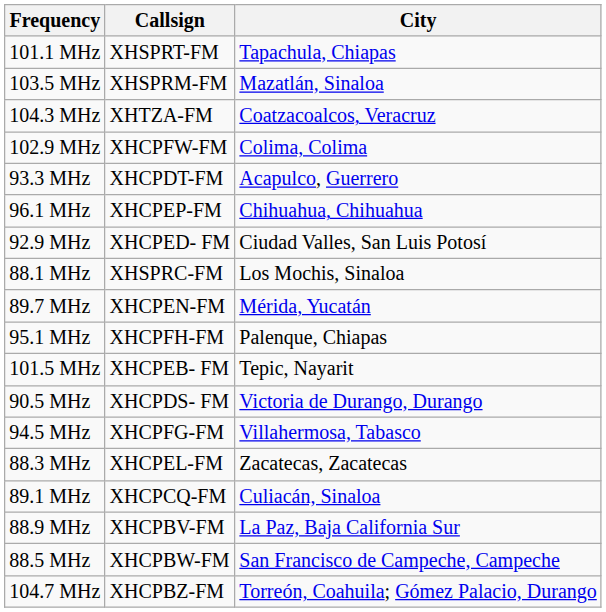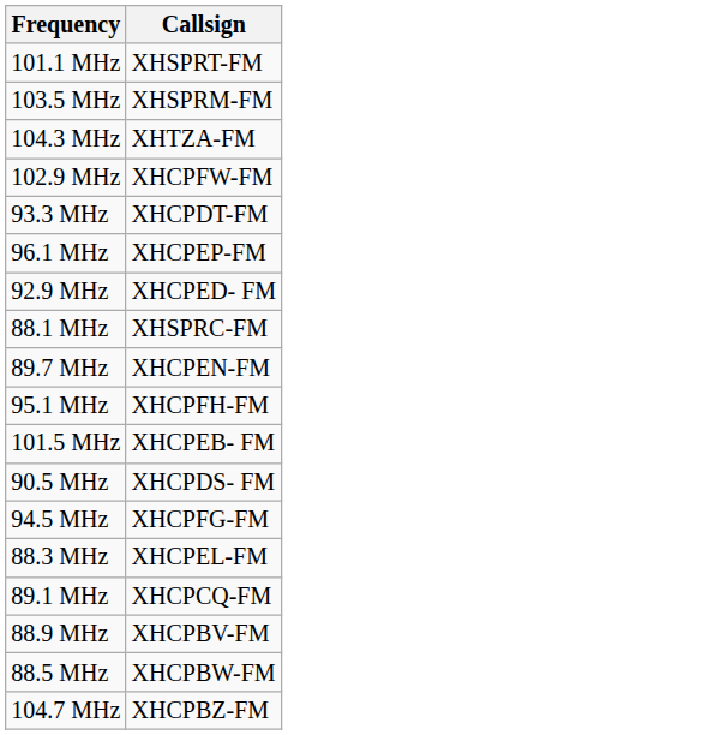- column: City | Tapachula, Chiapas | Mazatlán, Sinaloa | Coatzacoalcos, Veracruz | Colima, Colima | Acapulco, Guerrero | Chihuahua, Chihuahua | Ciudad Valles, San Luis Potosí | Los Mochis, Sinaloa | Mérida, Yucatán | Palenque, Chiapas | Tepic, Nayarit | Victoria de Durango, Durango | Villahermosa, Tabasco | Zacatecas, Zacatecas | Culiacán, Sinaloa | La Paz, Baja California Sur | San Francisco de Campeche, Campeche | Torreón, Coahuila; Gómez Palacio, Durango
